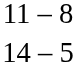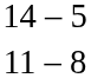rows swapped: 14 – 5 <-> 11 – 8
